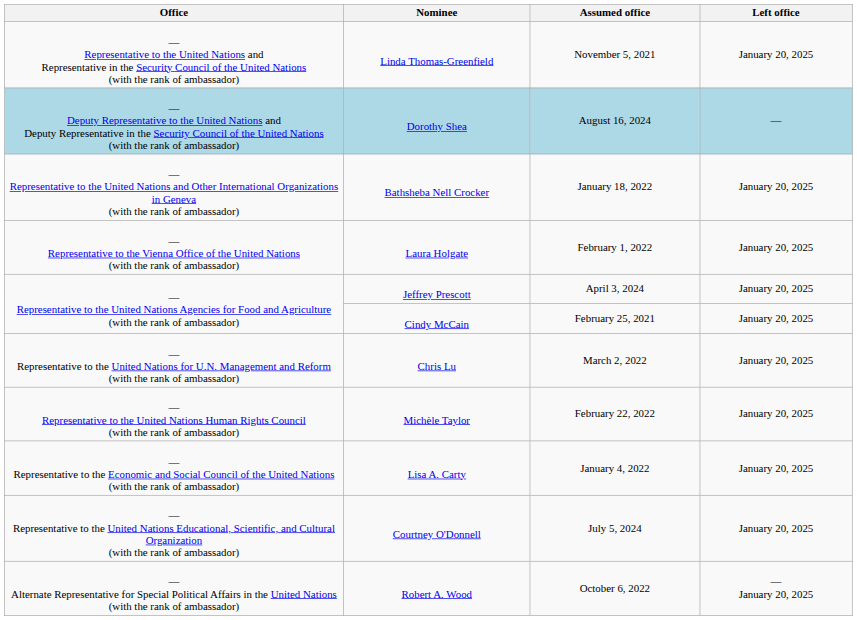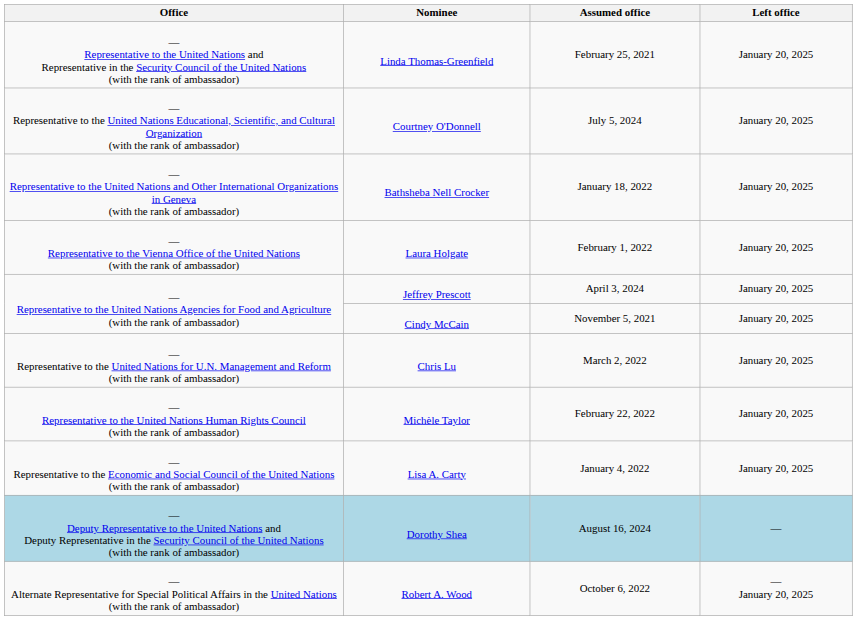Linda Thomas-Greenfield | Assumed office: November 5, 2021 -> February 25, 2021
rows swapped: Dorothy Shea <-> Courtney O'Donnell
Cindy McCain | Assumed office: February 25, 2021 -> November 5, 2021
